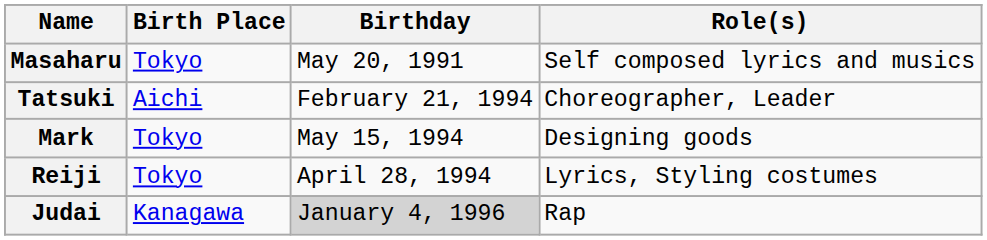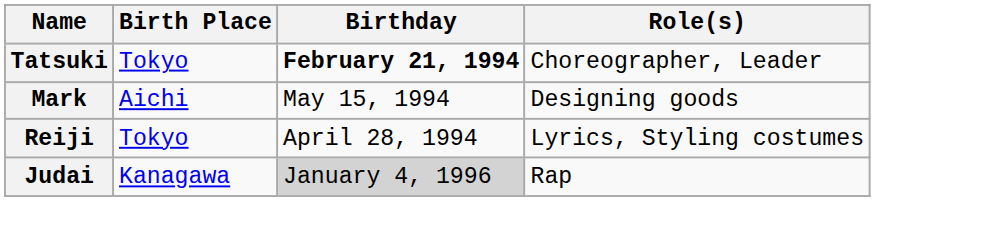- row: Masaharu | Tokyo | May 20, 1991 | Self composed lyrics and musics
Tatsuki | Birth Place: Aichi -> Tokyo
Tatsuki | Birthday: normal -> bold
Mark | Birth Place: Tokyo -> Aichi
